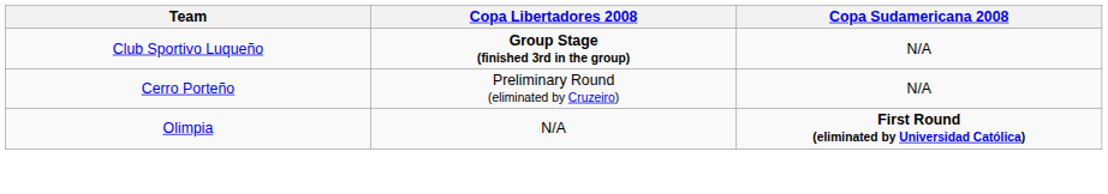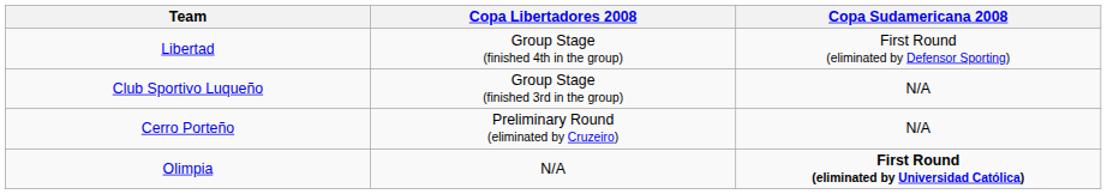+ row: Libertad | Group Stage (finished 4th in the group) | First Round (eliminated by Defensor Sporting)
Club Sportivo Luqueño | Copa Libertadores 2008: bold -> normal
